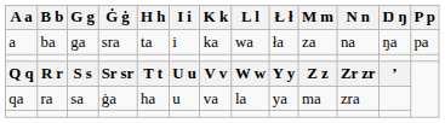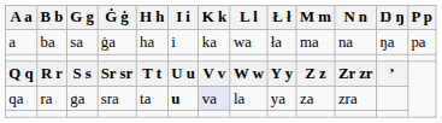a | G g: ga -> sa
a | Ġ ġ: sra -> ġa
a | H h: ta -> ha
a | M m: za -> ma
qa | G g: sa -> ga
qa | Ġ ġ: ġa -> sra
qa | H h: ha -> ta
qa | I i: normal -> bold
qa | K k: no background -> lavender background
qa | M m: ma -> za
